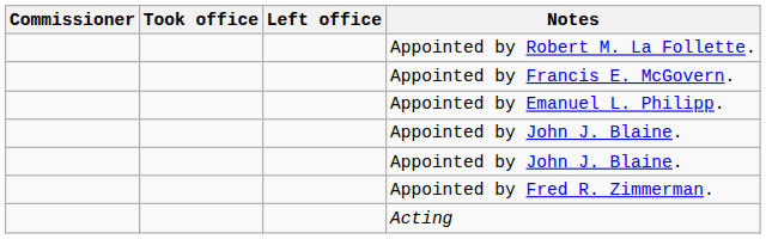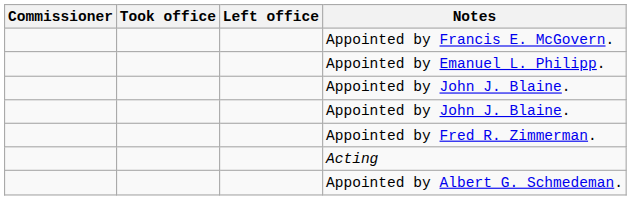- row: Appointed by Robert M. La Follette.
+ row: Appointed by Albert G. Schmedeman.
